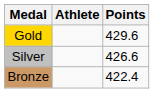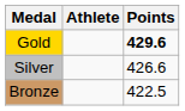Gold | Points: normal -> bold
Bronze | Points: 422.4 -> 422.5
